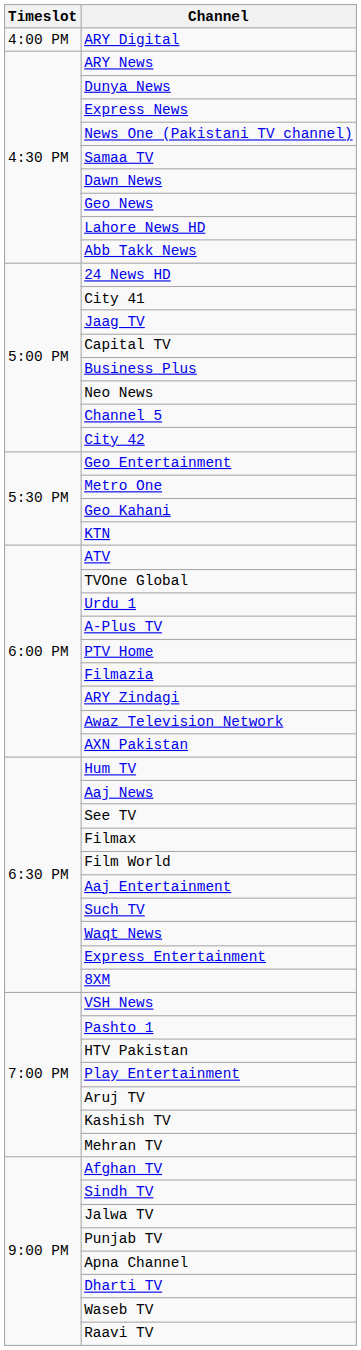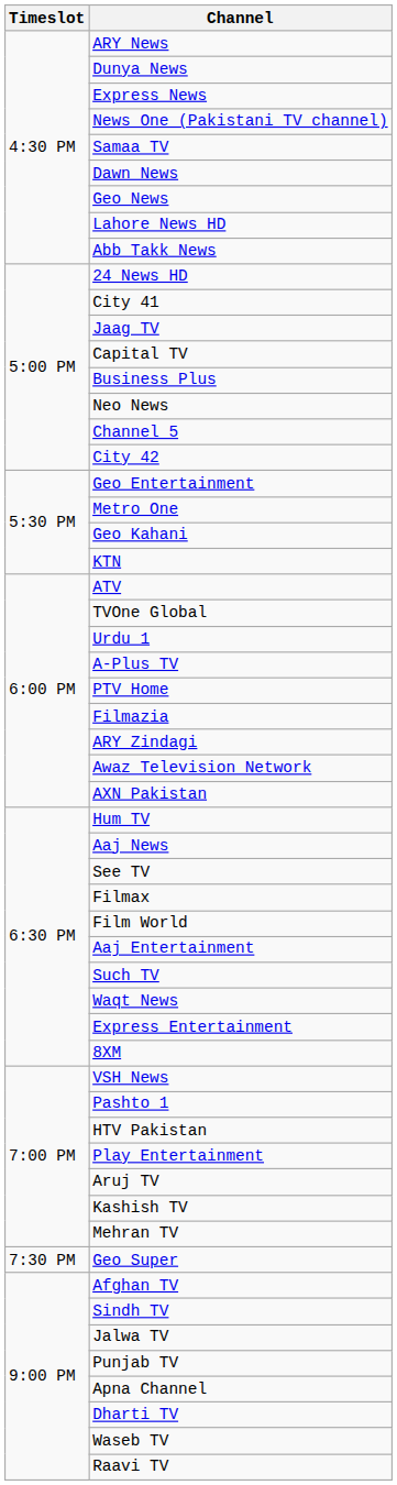- row: 4:00 PM | ARY Digital
+ row: 7:30 PM | Geo Super
